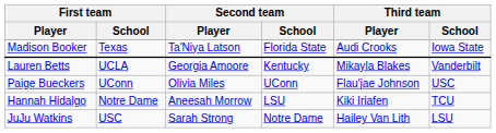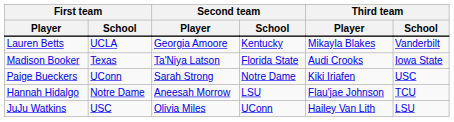rows swapped: Lauren Betts <-> Madison Booker
Paige Bueckers | Second team / Player: Olivia Miles -> Sarah Strong
Paige Bueckers | Second team / School: UConn -> Notre Dame
Paige Bueckers | Third team / Player: Flau'jae Johnson -> Kiki Iriafen
Hannah Hidalgo | Third team / Player: Kiki Iriafen -> Flau'jae Johnson
JuJu Watkins | Second team / Player: Sarah Strong -> Olivia Miles
JuJu Watkins | Second team / School: Notre Dame -> UConn
